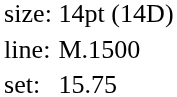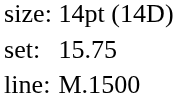rows swapped: set: <-> line:
